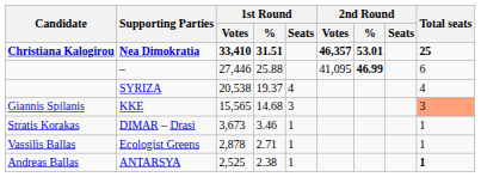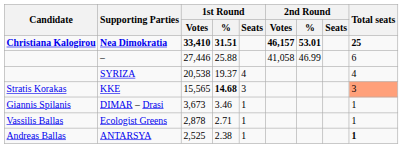Nea Dimokratia | 2nd Round / Votes: 46,357 -> 46,157
– | 2nd Round / Votes: 41,095 -> 41,058
– | 2nd Round / %: bold -> normal
KKE | Candidate: Giannis Spilanis -> Stratis Korakas
KKE | 1st Round / %: normal -> bold
DIMAR – Drasi | Candidate: Stratis Korakas -> Giannis Spilanis
